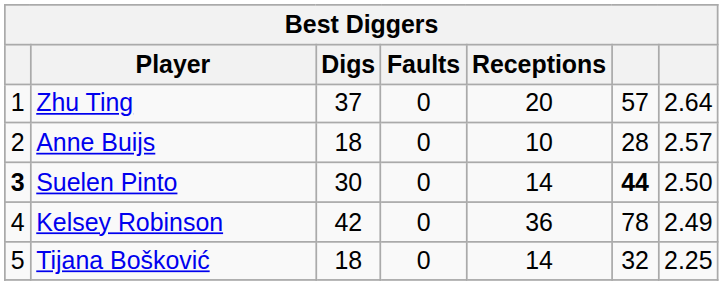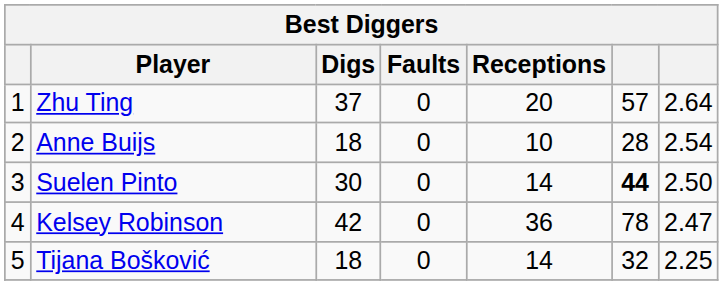Anne Buijs | column 7: 2.57 -> 2.54
Suelen Pinto | column 1: bold -> normal
Kelsey Robinson | column 7: 2.49 -> 2.47
